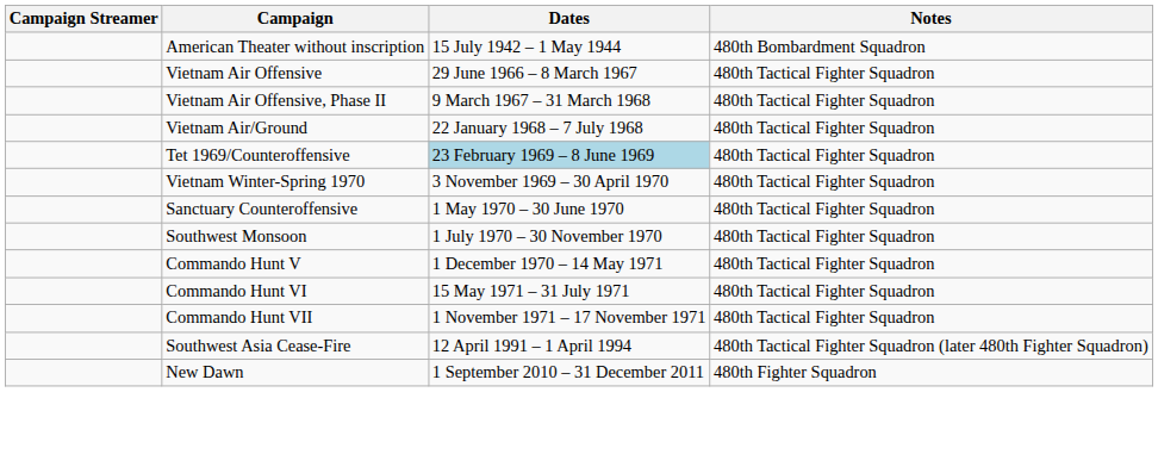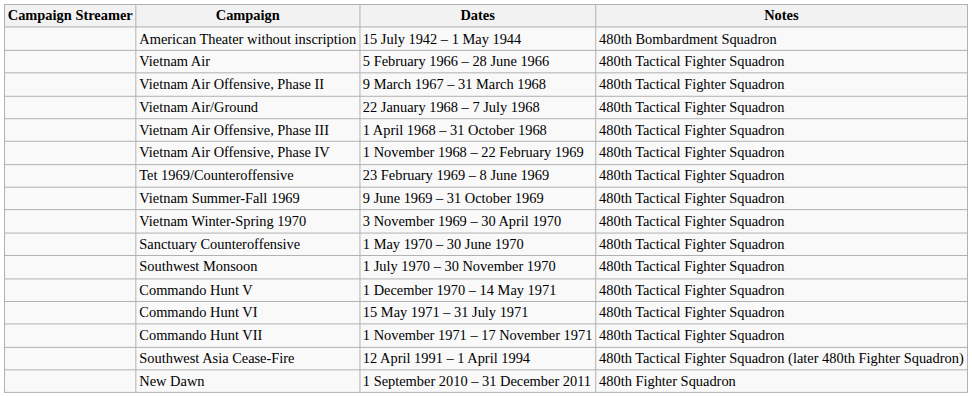+ row: Vietnam Air | 5 February 1966 – 28 June 1966 | 480th Tactical Fighter Squadron
- row: Vietnam Air Offensive | 29 June 1966 – 8 March 1967 | 480th Tactical Fighter Squadron
+ row: Vietnam Air Offensive, Phase III | 1 April 1968 – 31 October 1968 | 480th Tactical Fighter Squadron
+ row: Vietnam Air Offensive, Phase IV | 1 November 1968 – 22 February 1969 | 480th Tactical Fighter Squadron
Tet 1969/Counteroffensive | Dates: lightblue background -> no background
+ row: Vietnam Summer-Fall 1969 | 9 June 1969 – 31 October 1969 | 480th Tactical Fighter Squadron
